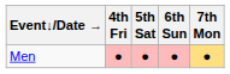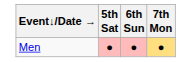- column: 4th Fri | ●
